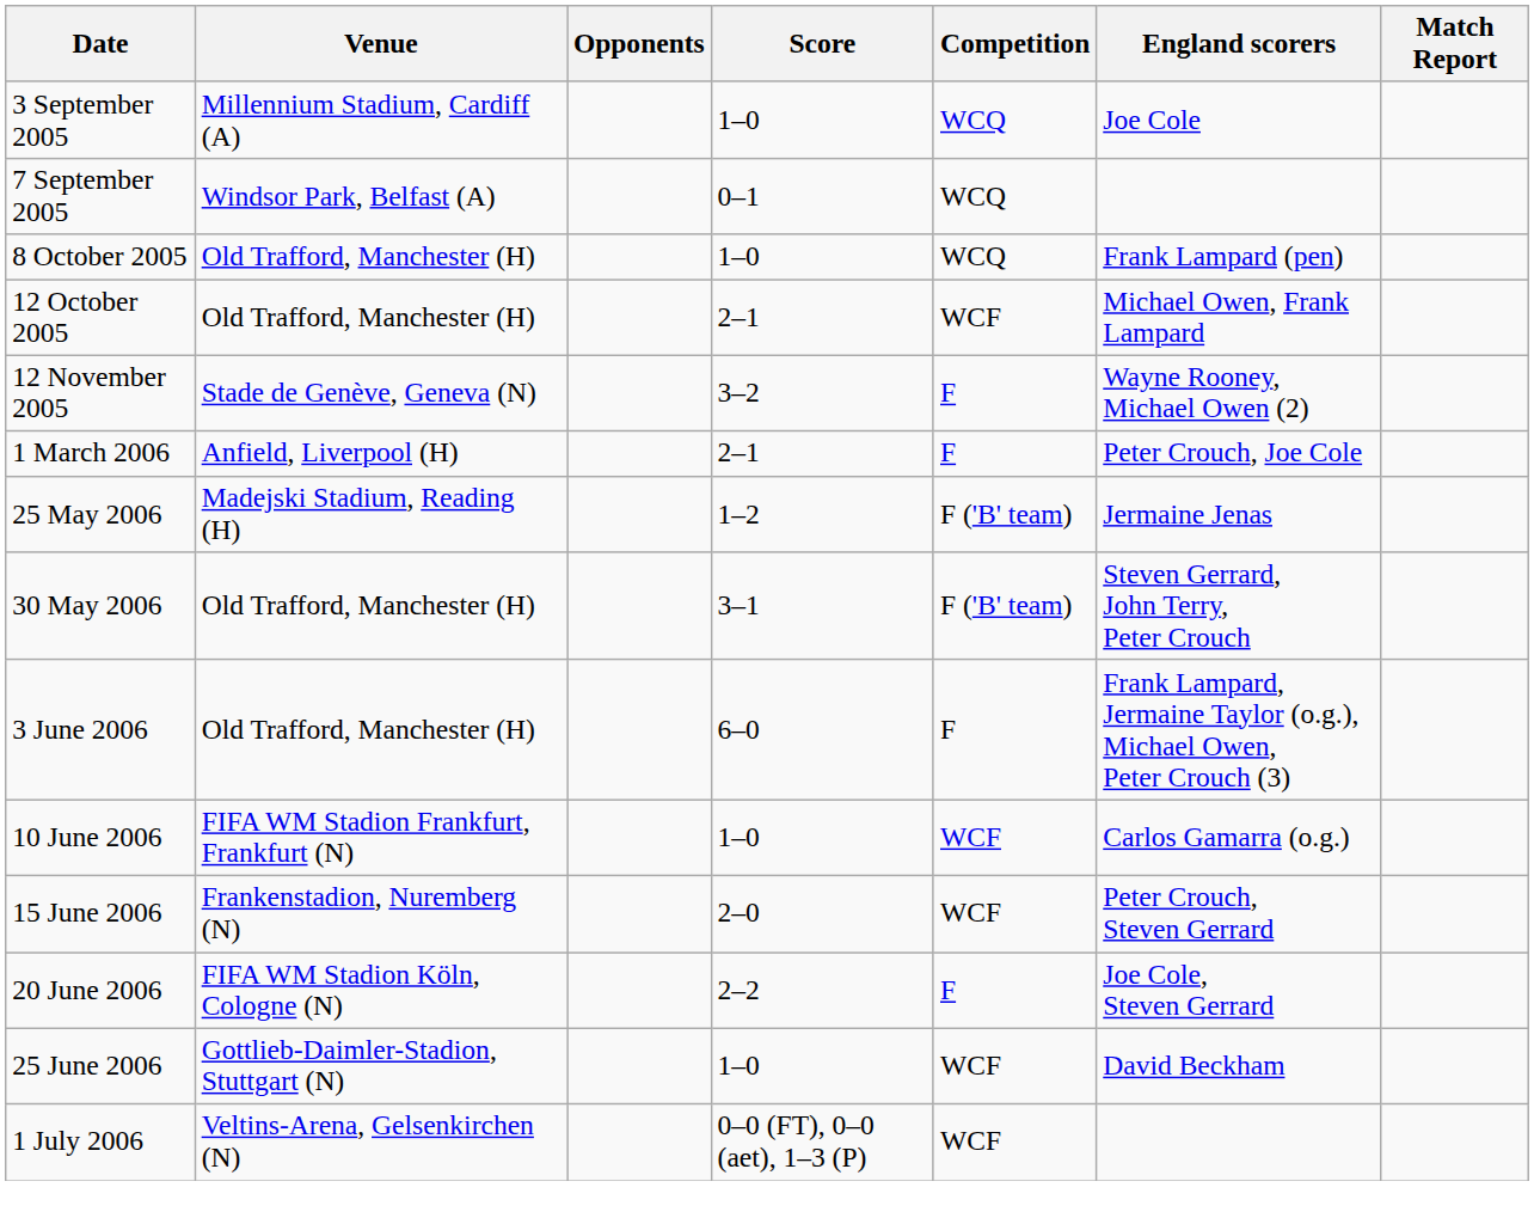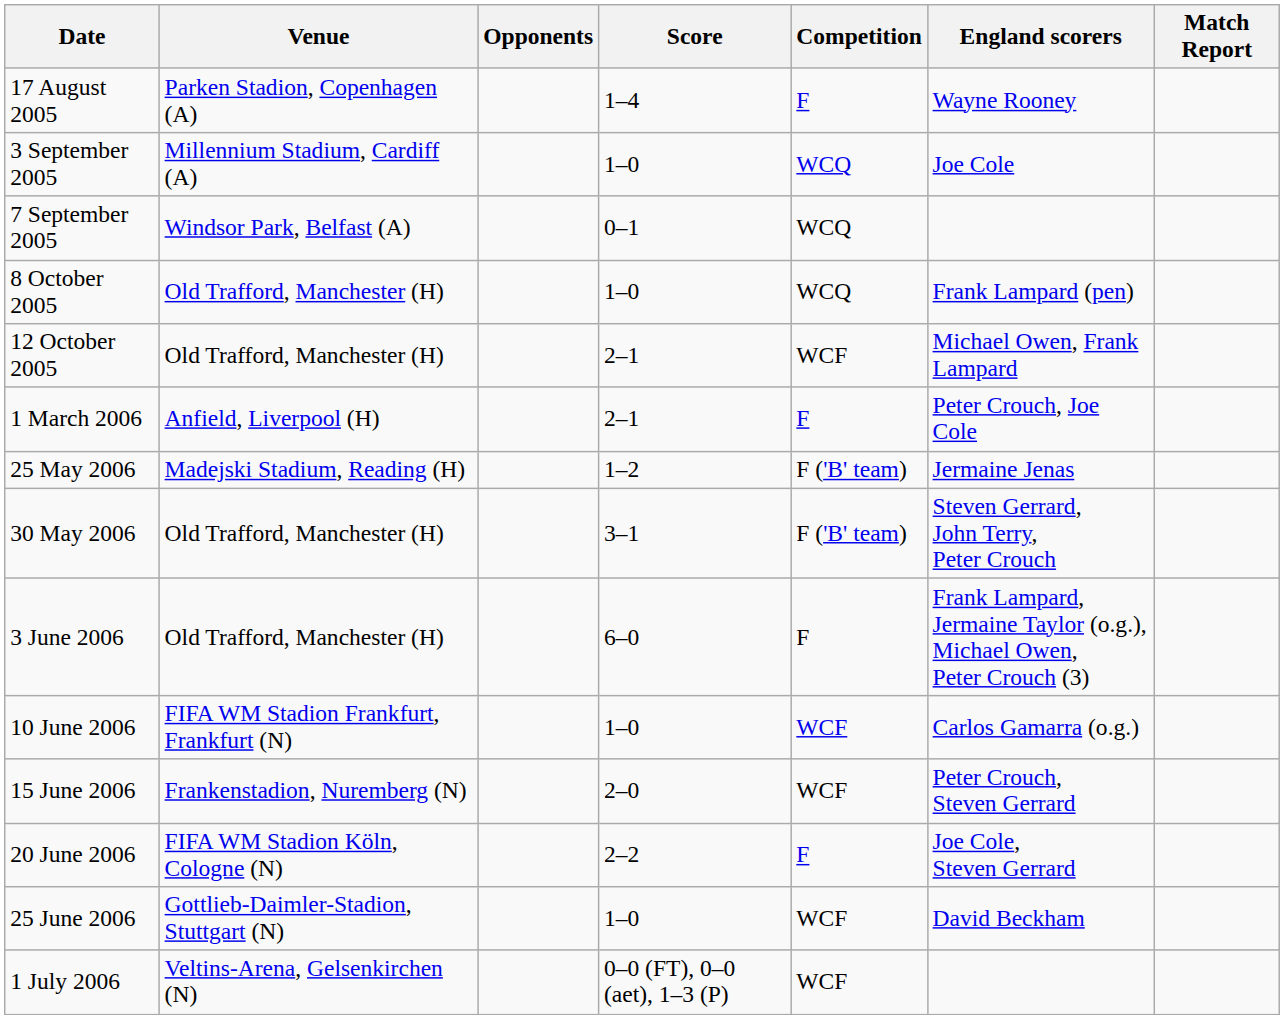+ row: 17 August 2005 | Parken Stadion, Copenhagen (A) | 1–4 | F | Wayne Rooney
- row: 12 November 2005 | Stade de Genève, Geneva (N) | 3–2 | F | Wayne Rooney, Michael Owen (2)
